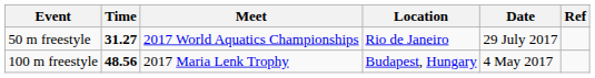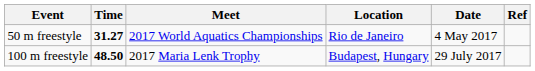50 m freestyle | Date: 29 July 2017 -> 4 May 2017
100 m freestyle | Time: 48.56 -> 48.50
100 m freestyle | Date: 4 May 2017 -> 29 July 2017
